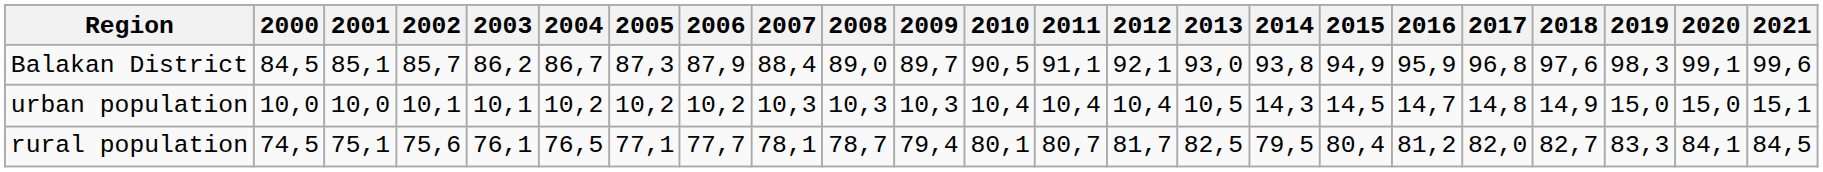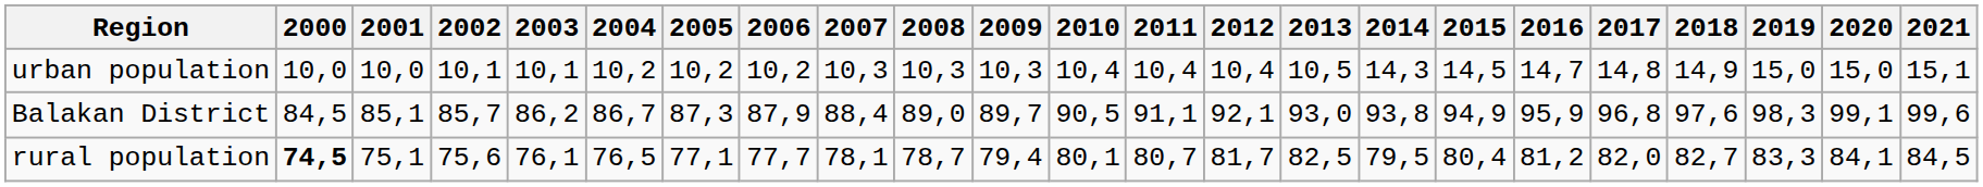rows swapped: Balakan District <-> urban population
rural population | 2000: normal -> bold
